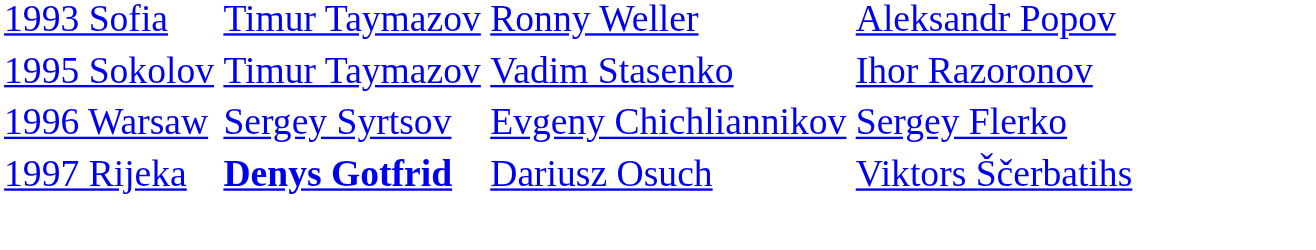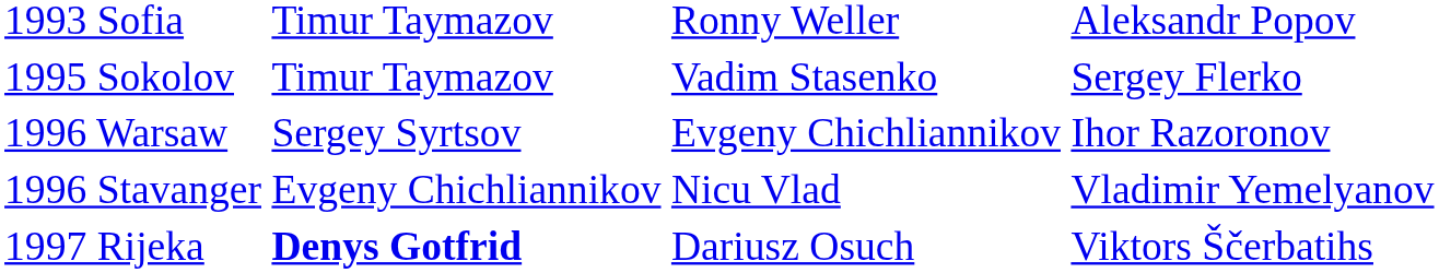1995 Sokolov | column 4: Ihor Razoronov -> Sergey Flerko
1996 Warsaw | column 4: Sergey Flerko -> Ihor Razoronov
+ row: 1996 Stavanger | Evgeny Chichliannikov | Nicu Vlad | Vladimir Yemelyanov
